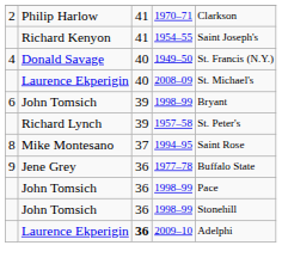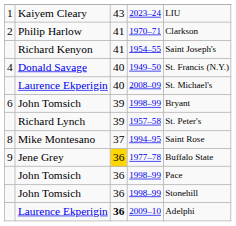+ row: 1 | Kaiyem Cleary | 43 | 2023–24 | LIU
1977–78 | column 3: no background -> gold background
